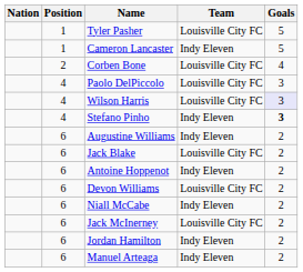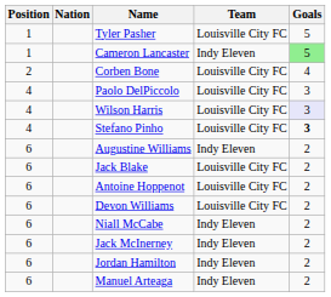columns swapped: Position <-> Nation
Cameron Lancaster | Goals: no background -> lightgreen background
Stefano Pinho | Team: Indy Eleven -> Louisville City FC
Antoine Hoppenot | Team: Indy Eleven -> Louisville City FC
Jack McInerney | Team: Louisville City FC -> Indy Eleven
